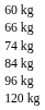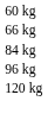- row: 74 kg
